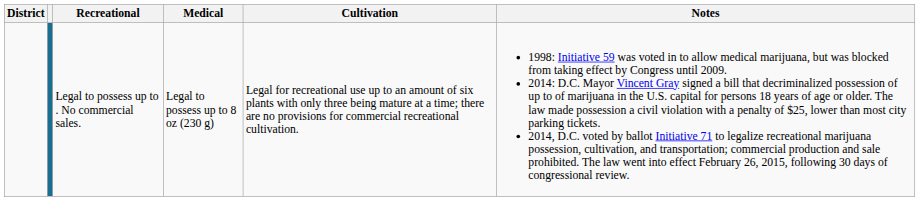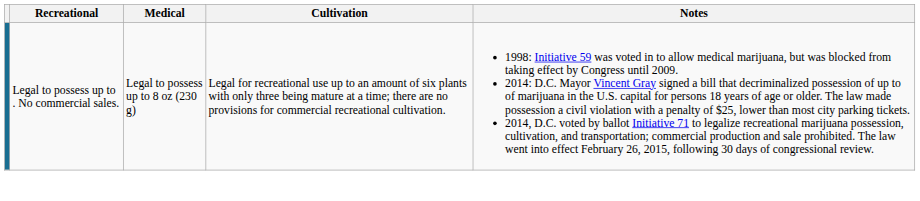- column: District
